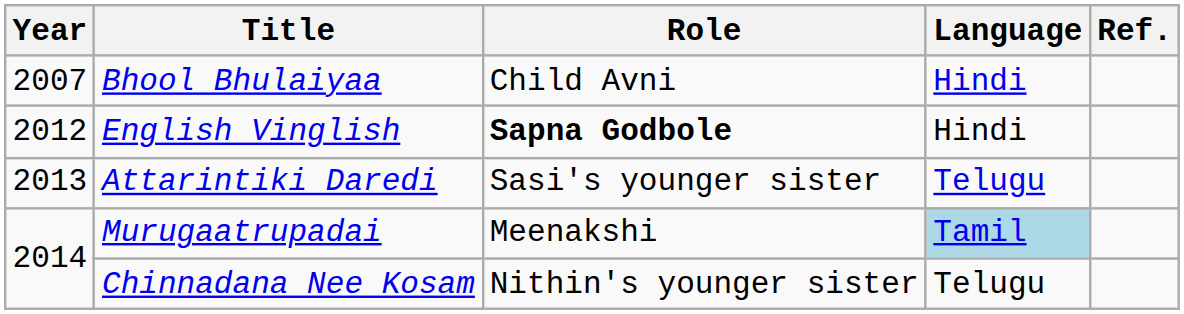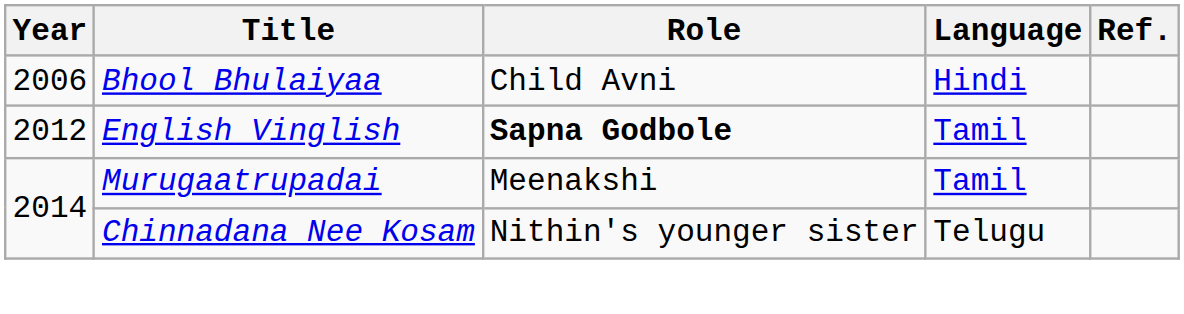Bhool Bhulaiyaa | Year: 2007 -> 2006
English Vinglish | Language: Hindi -> Tamil
- row: 2013 | Attarintiki Daredi | Sasi's younger sister | Telugu
Murugaatrupadai | Language: lightblue background -> no background
